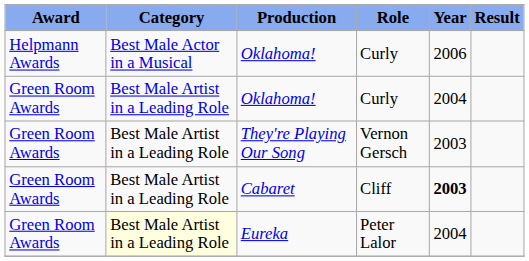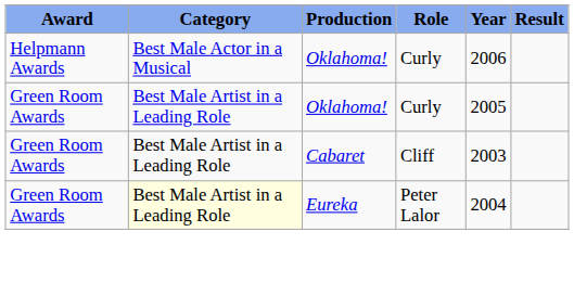Green Room Awards / Oklahoma! | Year: 2004 -> 2005
- row: Green Room Awards | Best Male Artist in a Leading Role | They're Playing Our Song | Vernon Gersch | 2003
Cabaret | Year: bold -> normal
